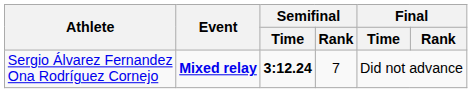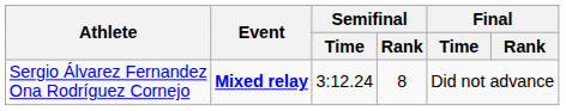Sergio Álvarez Fernandez Ona Rodríguez Cornejo | Semifinal / Time: bold -> normal
Sergio Álvarez Fernandez Ona Rodríguez Cornejo | Semifinal / Rank: 7 -> 8
